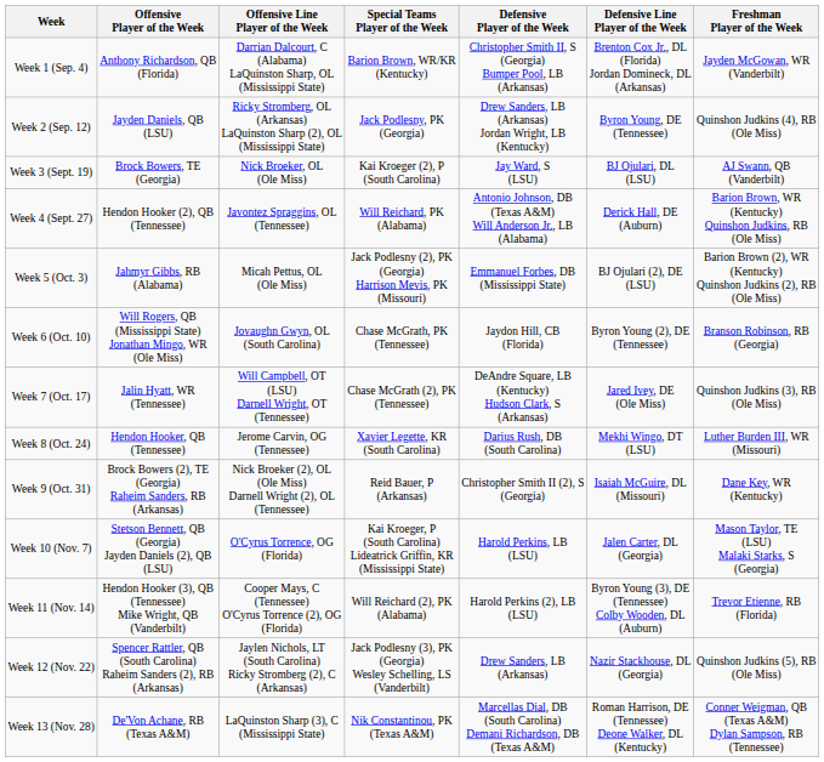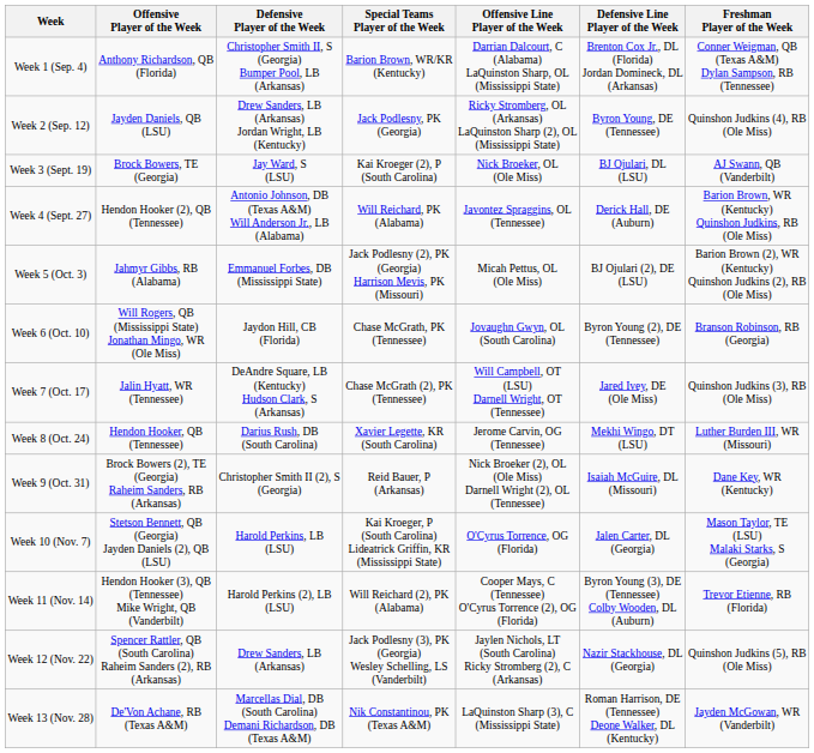columns swapped: Defensive Player of the Week <-> Offensive Line Player of the Week
Week 1 (Sep. 4) | Freshman Player of the Week: Jayden McGowan, WR (Vanderbilt) -> Conner Weigman, QB (Texas A&M) Dylan Sampson, RB (Tennessee)
Week 13 (Nov. 28) | Freshman Player of the Week: Conner Weigman, QB (Texas A&M) Dylan Sampson, RB (Tennessee) -> Jayden McGowan, WR (Vanderbilt)
